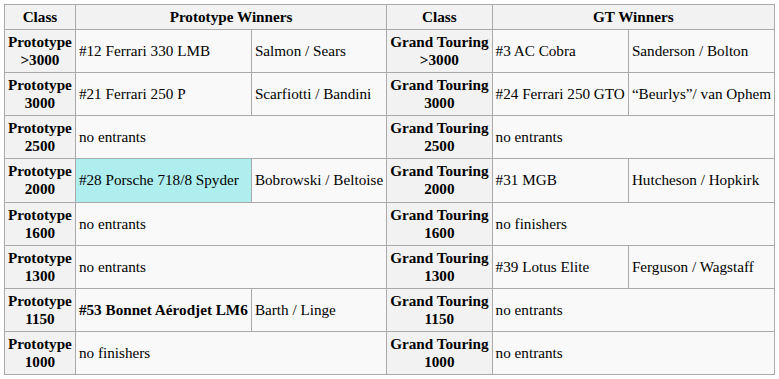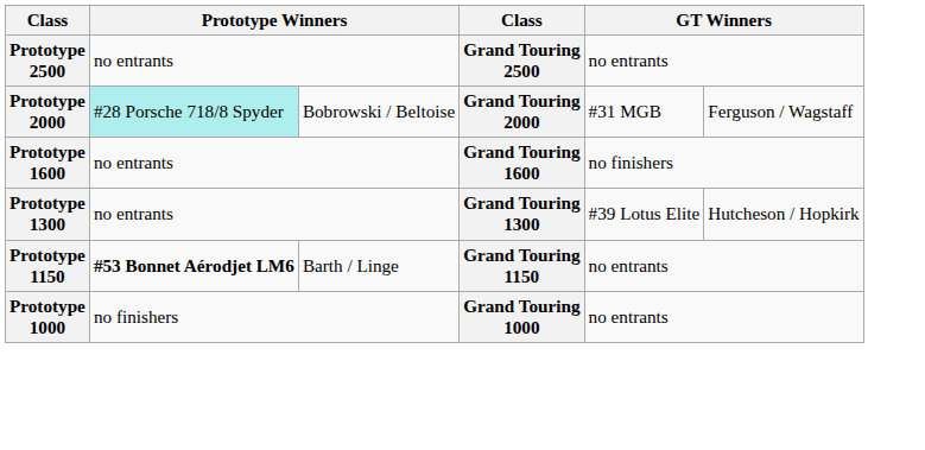- row: Prototype >3000 | #12 Ferrari 330 LMB | Salmon / Sears | Grand Touring >3000 | #3 AC Cobra | Sanderson / Bolton
- row: Prototype 3000 | #21 Ferrari 250 P | Scarfiotti / Bandini | Grand Touring 3000 | #24 Ferrari 250 GTO | “Beurlys”/ van Ophem
Prototype 2000 | column 6: Hutcheson / Hopkirk -> Ferguson / Wagstaff
Prototype 1300 | column 6: Ferguson / Wagstaff -> Hutcheson / Hopkirk
